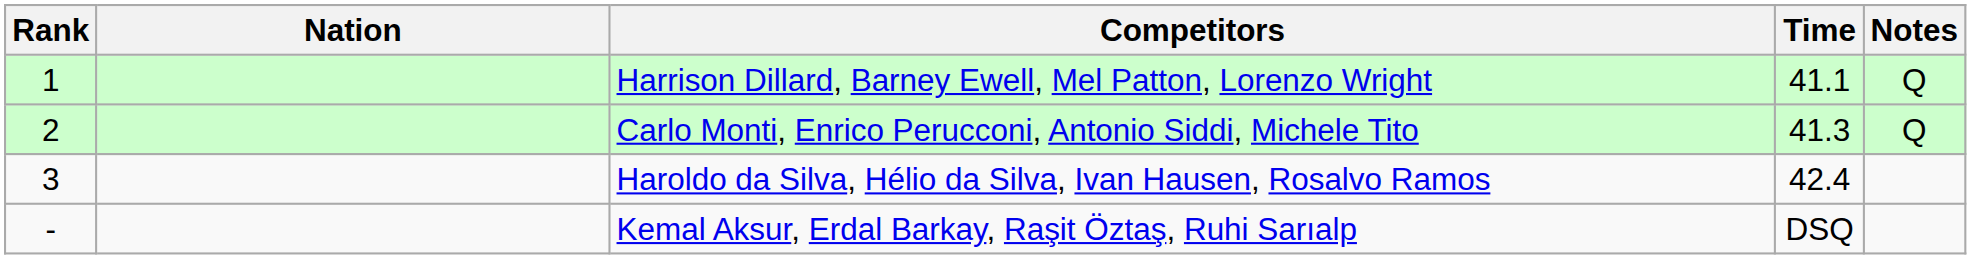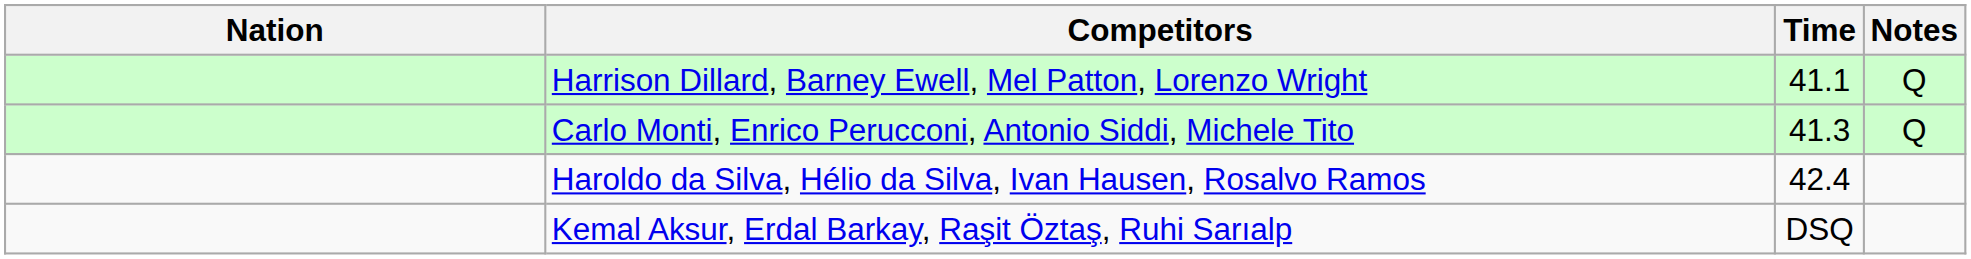- column: Rank | 1 | 2 | 3 | -
